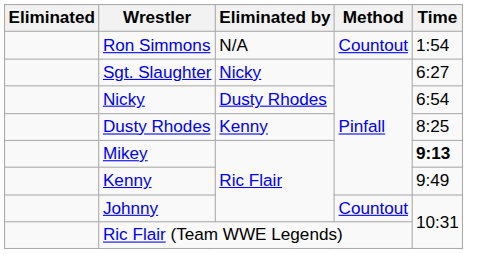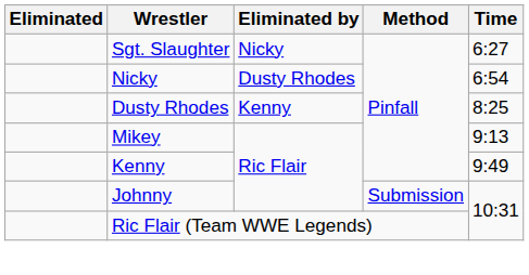- row: Ron Simmons | N/A | Countout | 1:54
Mikey | Time: bold -> normal
Johnny | Method: Countout -> Submission
